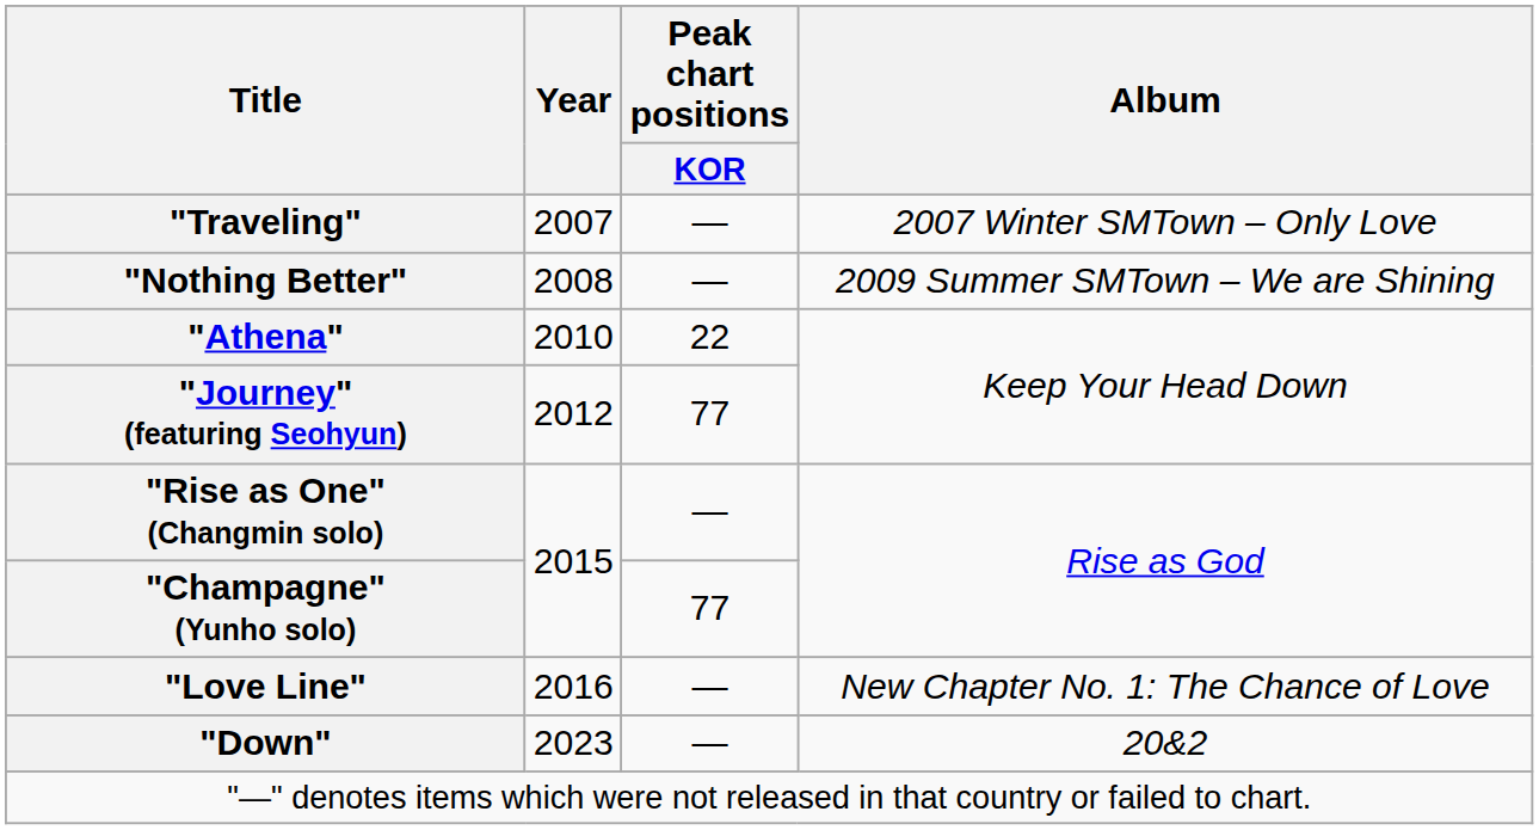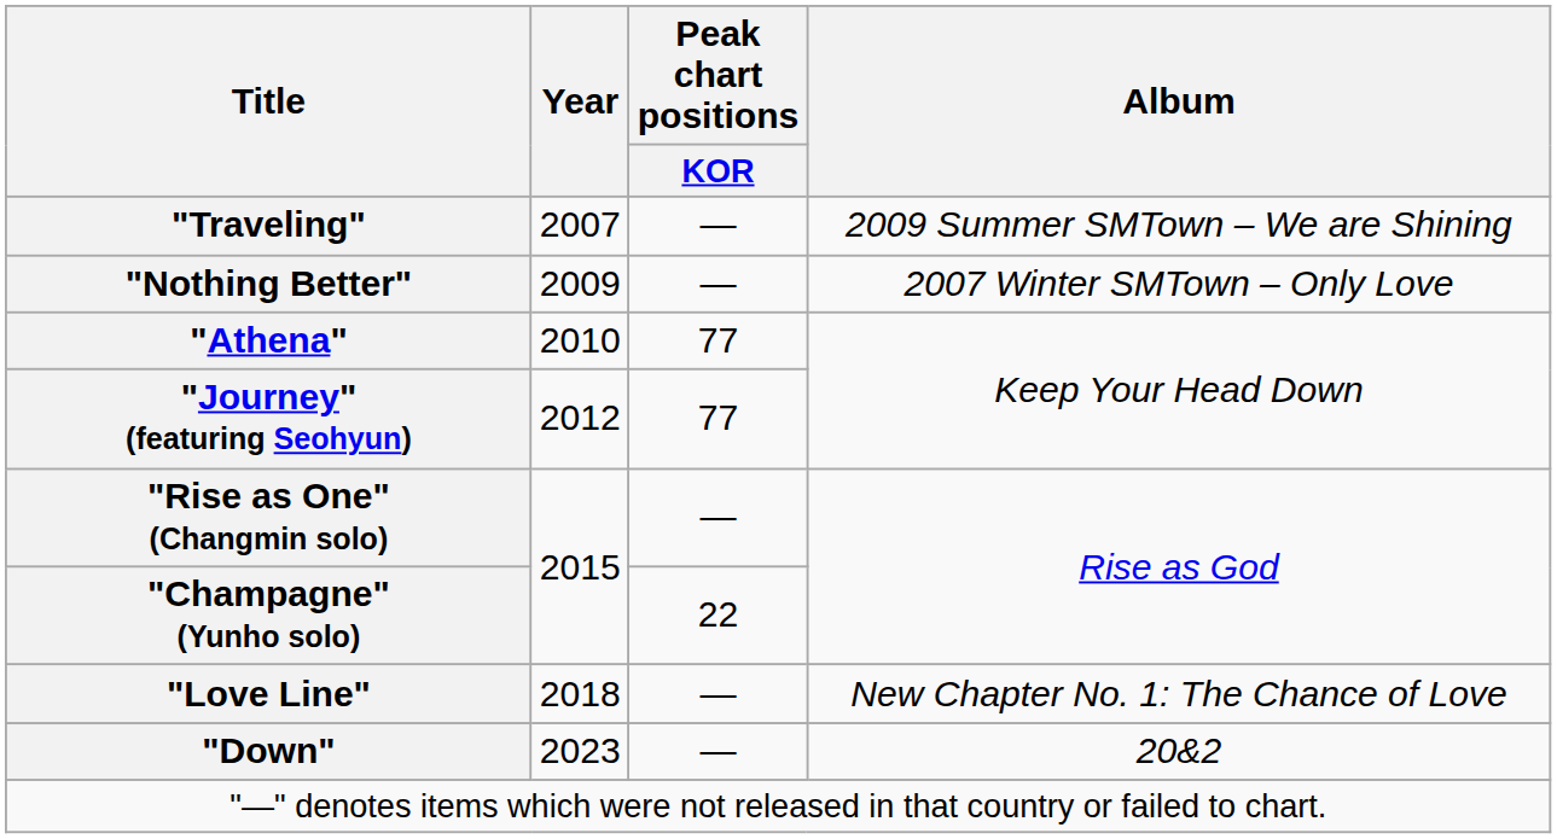"Traveling" | Album: 2007 Winter SMTown – Only Love -> 2009 Summer SMTown – We are Shining
"Nothing Better" | Year: 2008 -> 2009
"Nothing Better" | Album: 2009 Summer SMTown – We are Shining -> 2007 Winter SMTown – Only Love
"Athena" | Peak chart positions / KOR: 22 -> 77
"Champagne" (Yunho solo) | Peak chart positions / KOR: 77 -> 22
"Love Line" | Year: 2016 -> 2018
